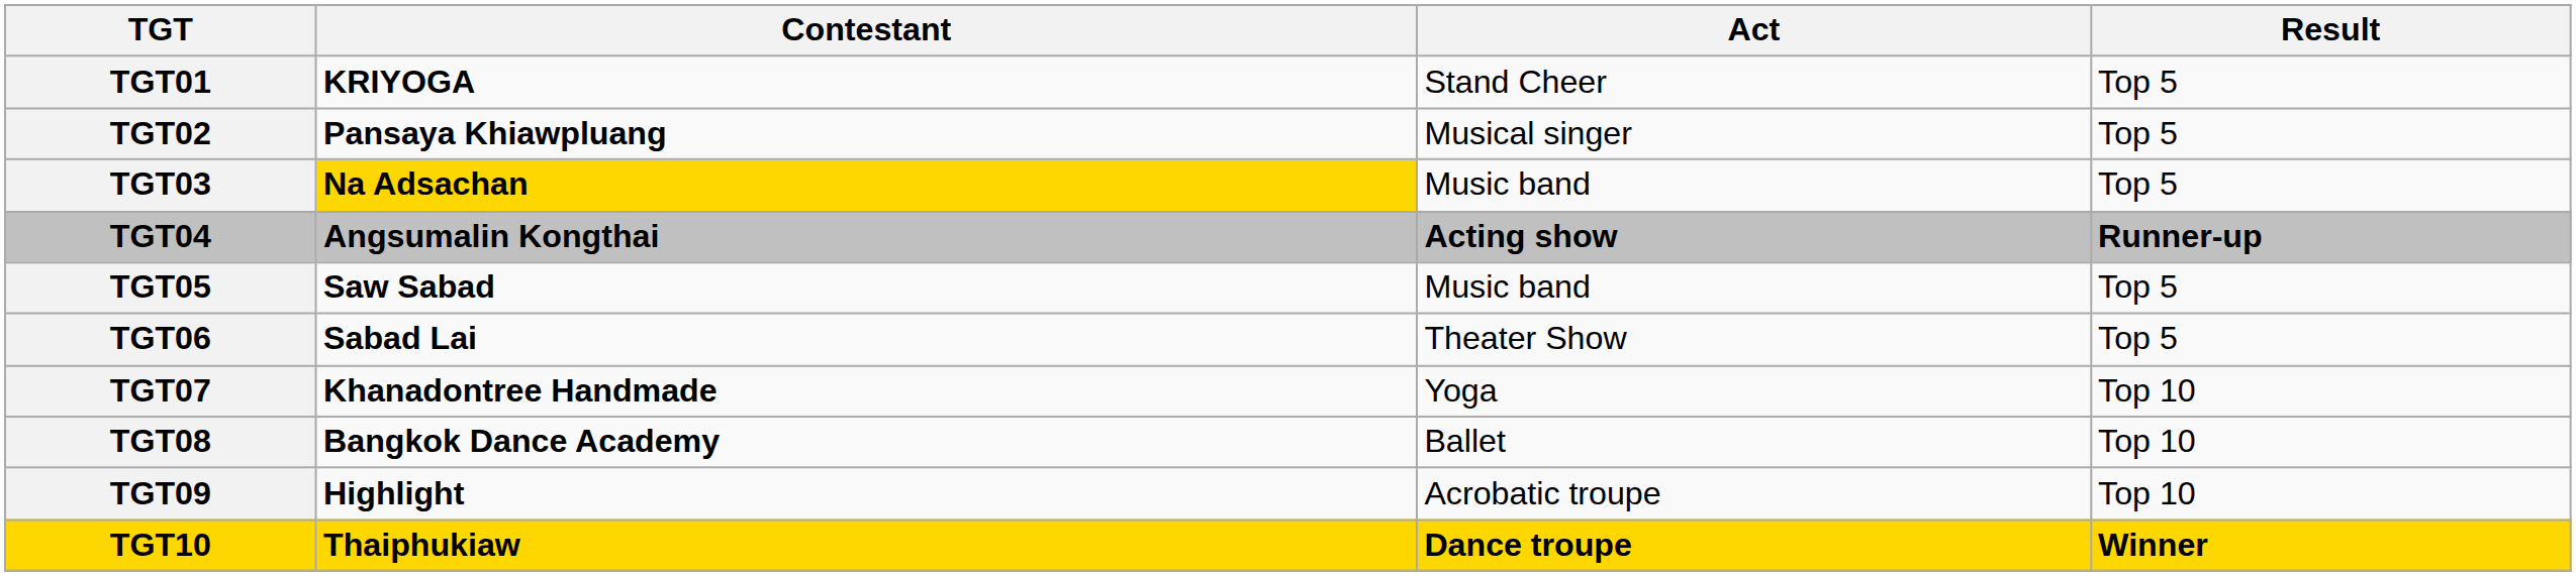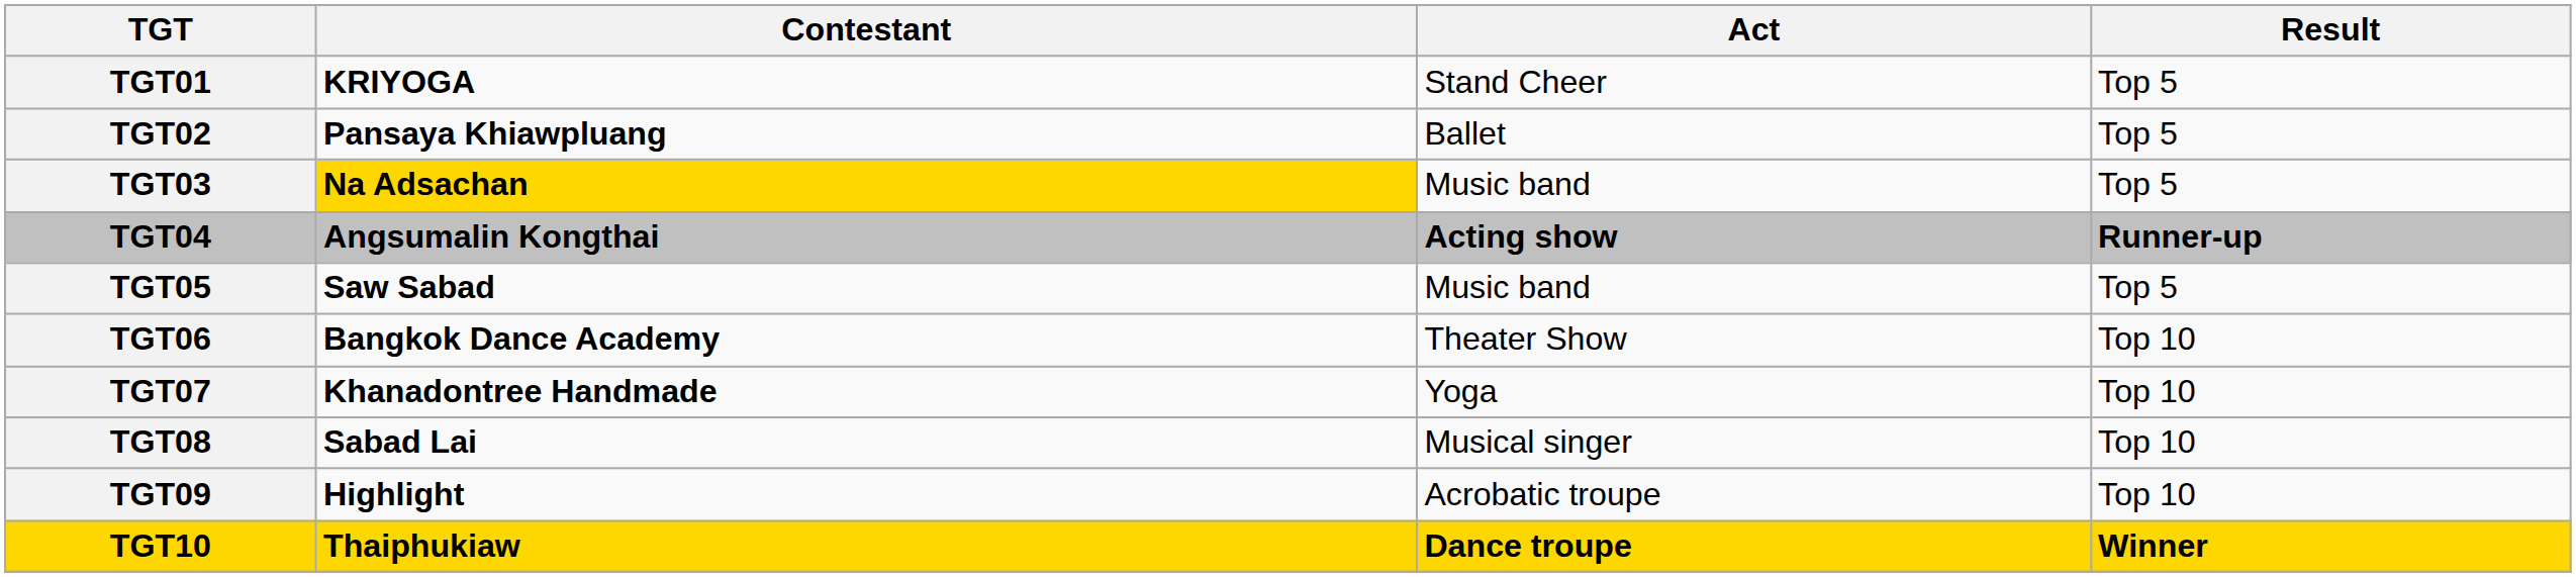TGT02 | Act: Musical singer -> Ballet
TGT06 | Contestant: Sabad Lai -> Bangkok Dance Academy
TGT06 | Result: Top 5 -> Top 10
TGT08 | Contestant: Bangkok Dance Academy -> Sabad Lai
TGT08 | Act: Ballet -> Musical singer
